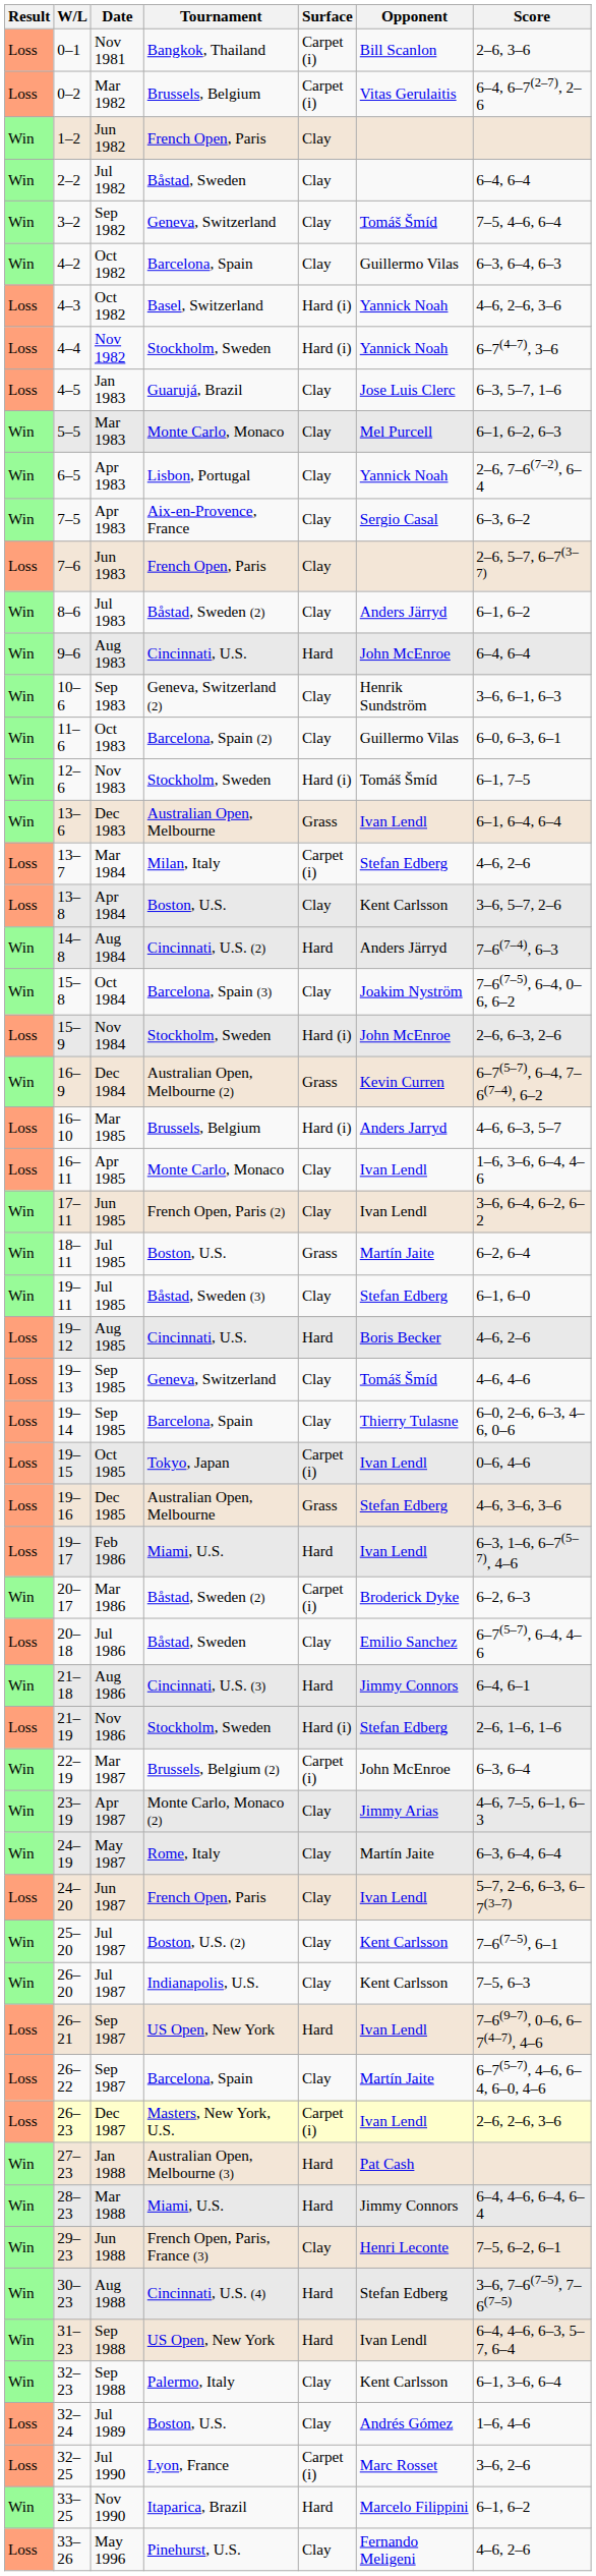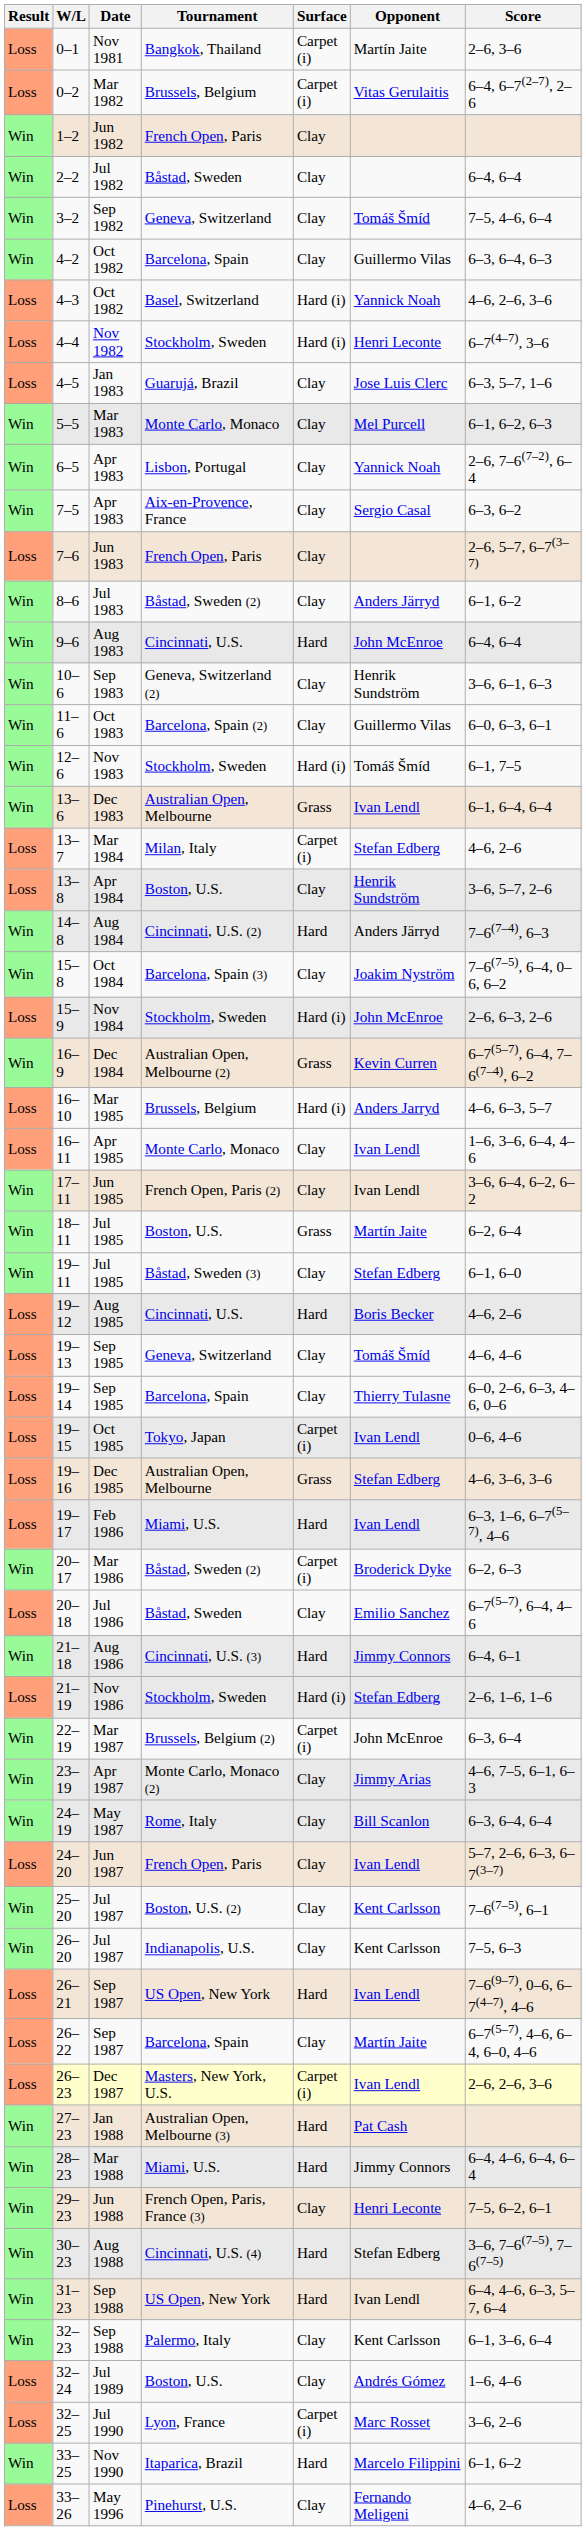0–1 | Opponent: Bill Scanlon -> Martín Jaite
4–4 | Opponent: Yannick Noah -> Henri Leconte
13–8 | Opponent: Kent Carlsson -> Henrik Sundström
24–19 | Opponent: Martín Jaite -> Bill Scanlon
